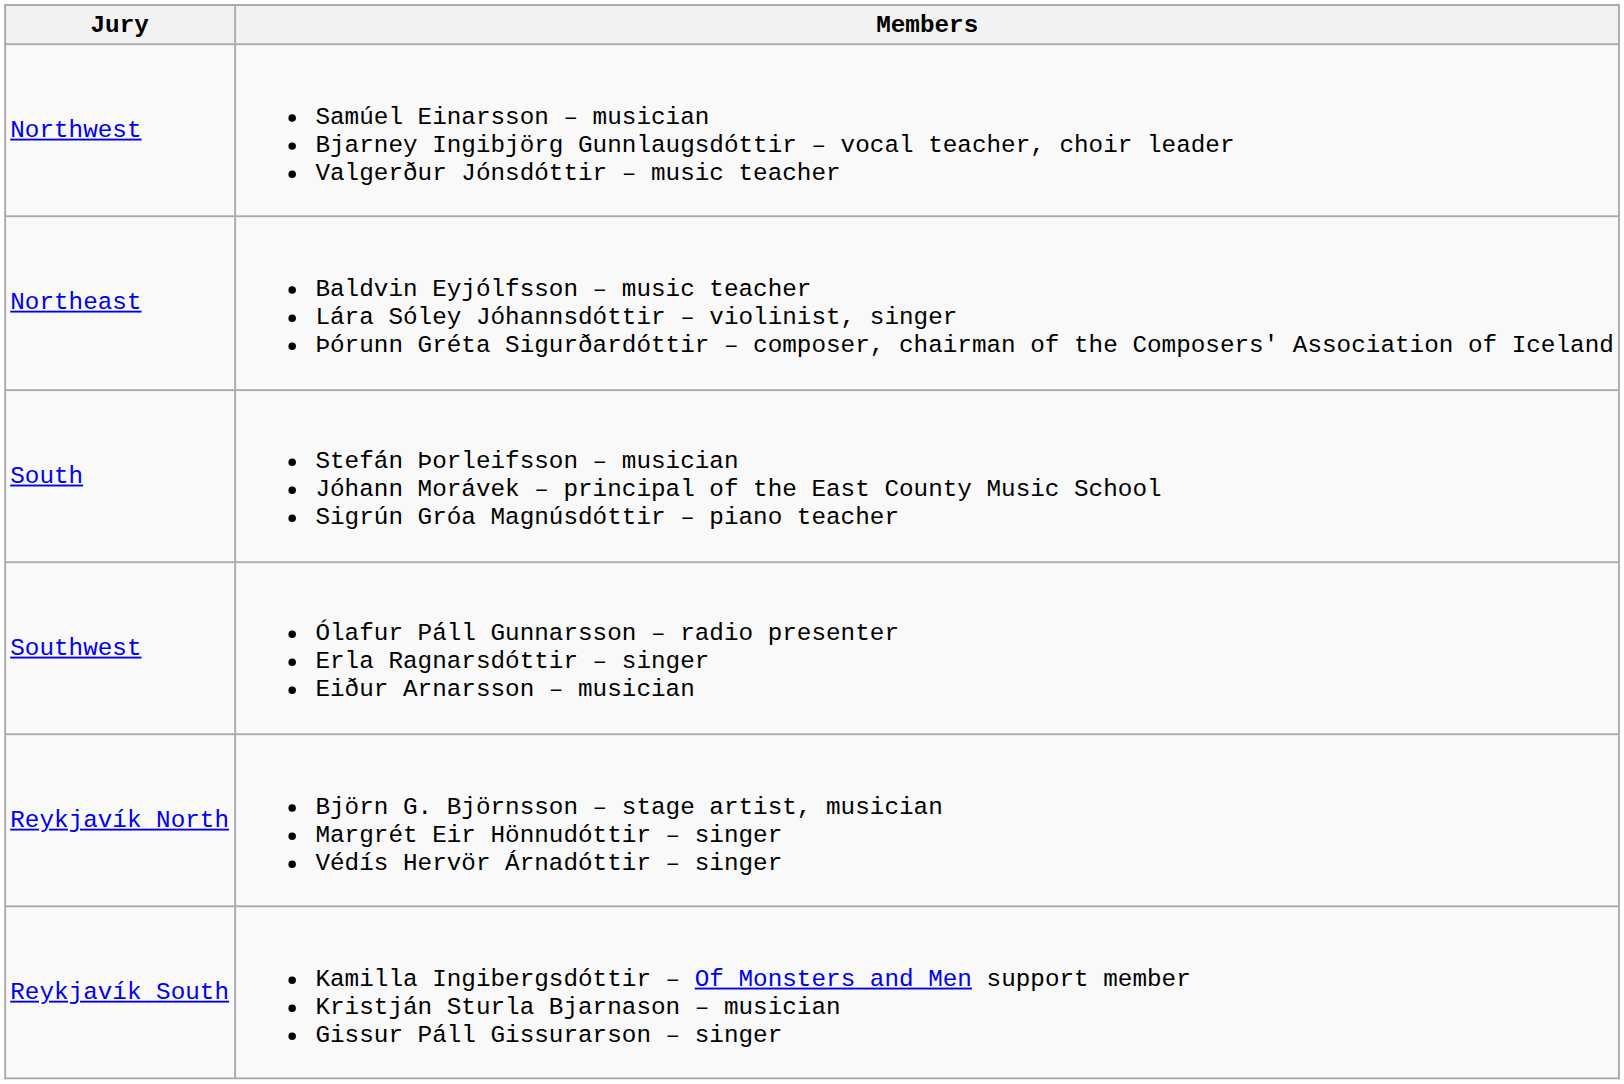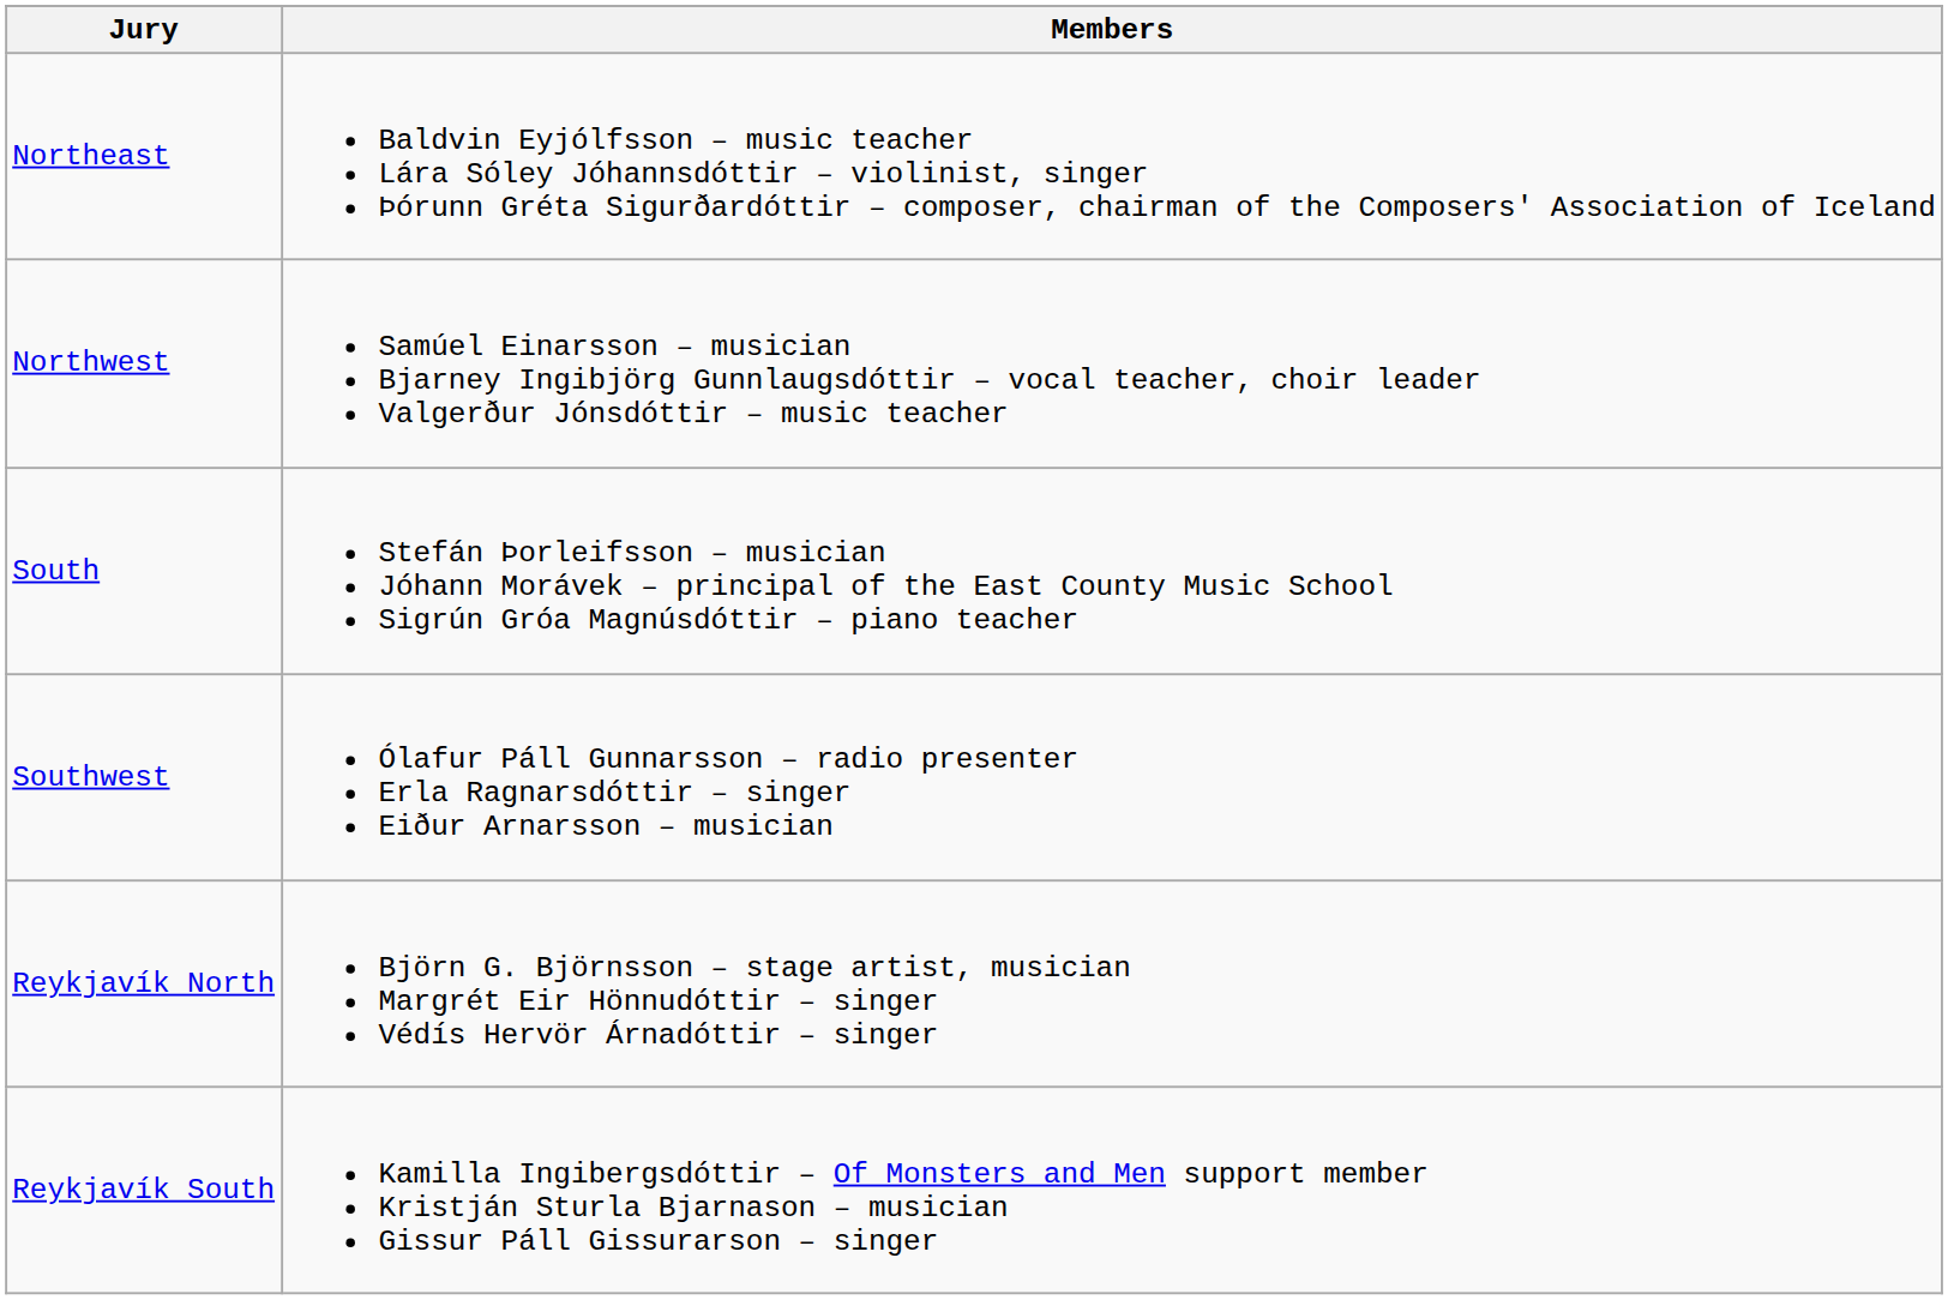rows swapped: Northwest <-> Northeast
